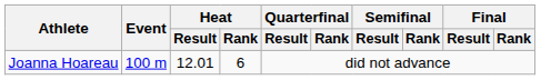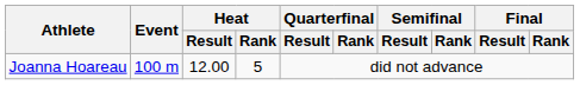Joanna Hoareau | Heat / Result: 12.01 -> 12.00
Joanna Hoareau | Heat / Rank: 6 -> 5
